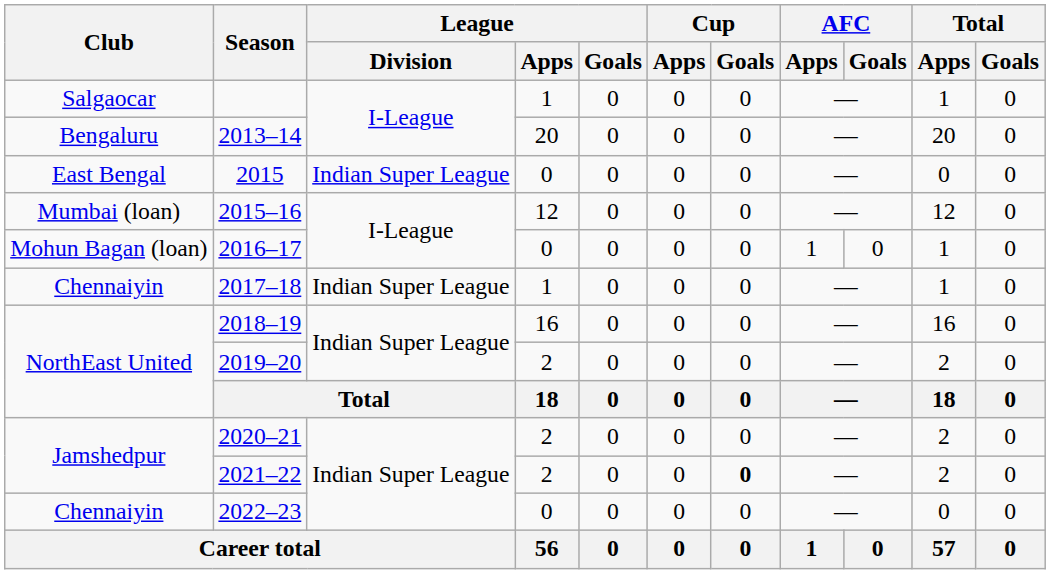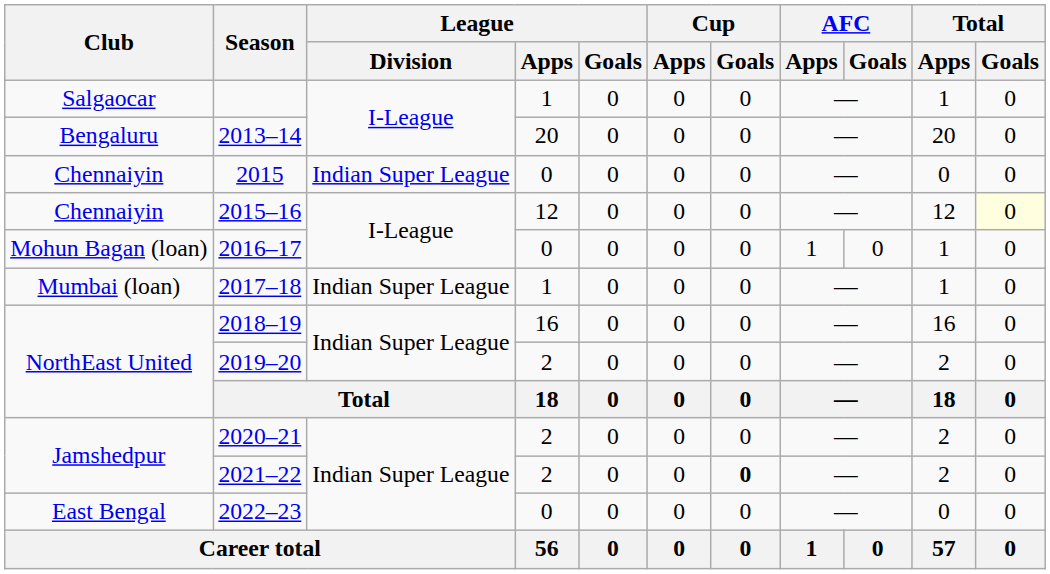2015 | Club: East Bengal -> Chennaiyin
2015–16 | Club: Mumbai (loan) -> Chennaiyin
2015–16 | Total / Goals: no background -> lightyellow background
2017–18 | Club: Chennaiyin -> Mumbai (loan)
2022–23 | Club: Chennaiyin -> East Bengal
